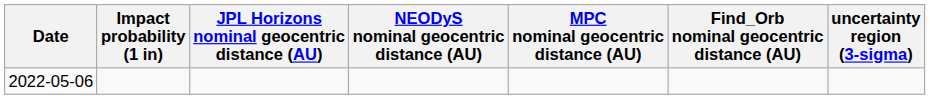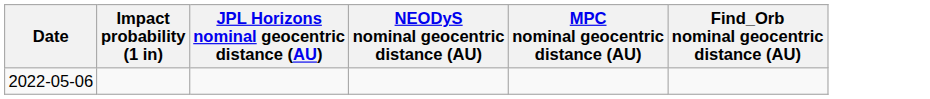- column: uncertainty region (3-sigma)
